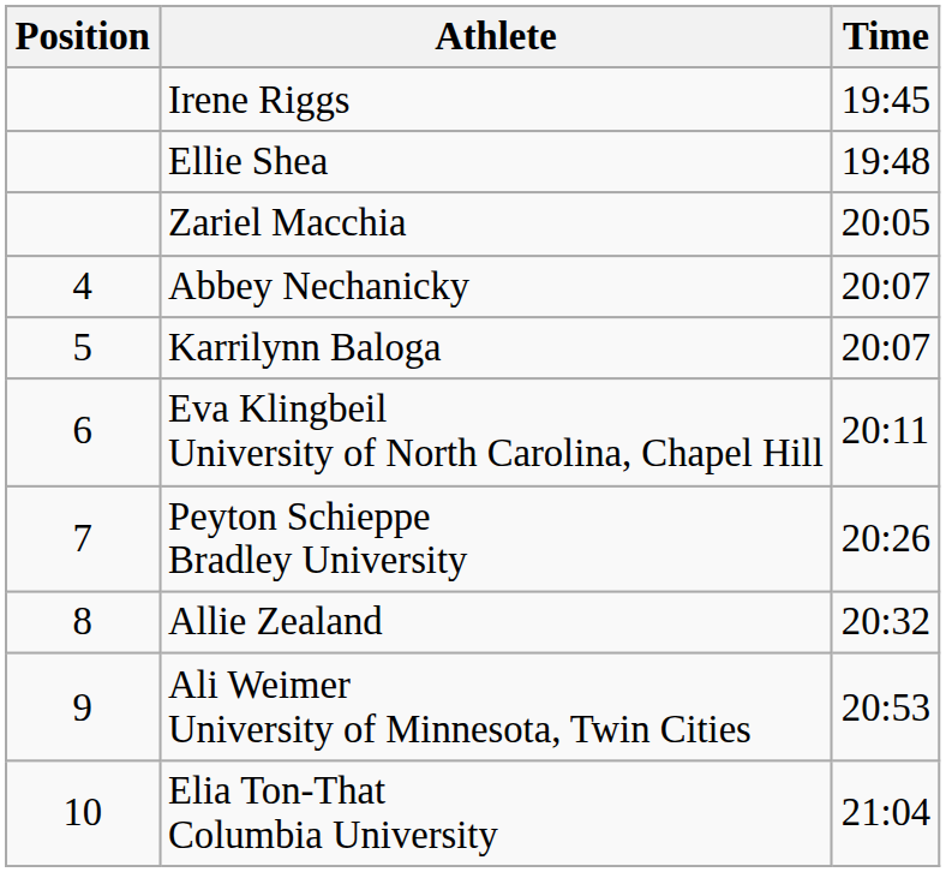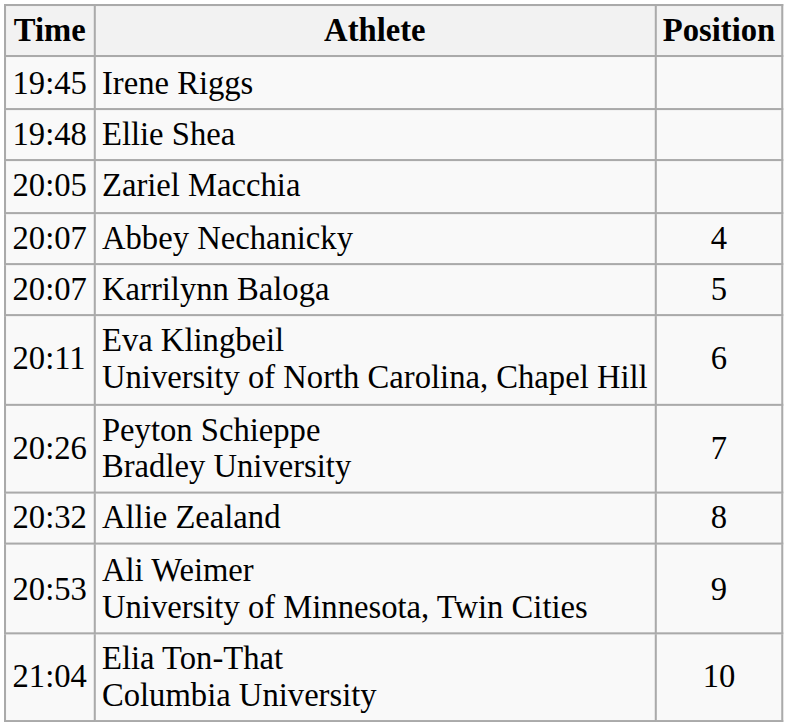columns swapped: Position <-> Time
